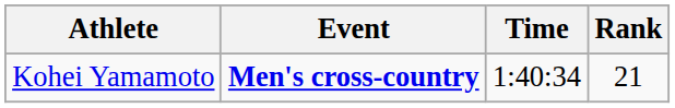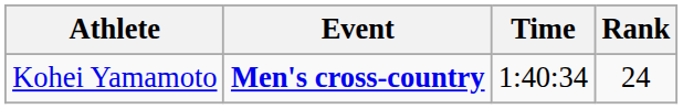Kohei Yamamoto | Rank: 21 -> 24
